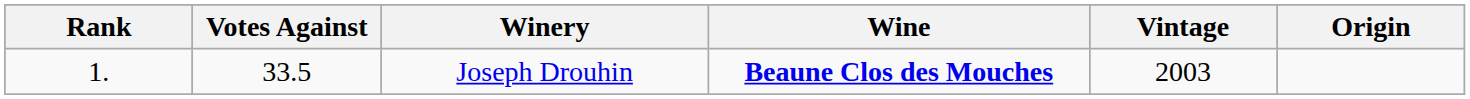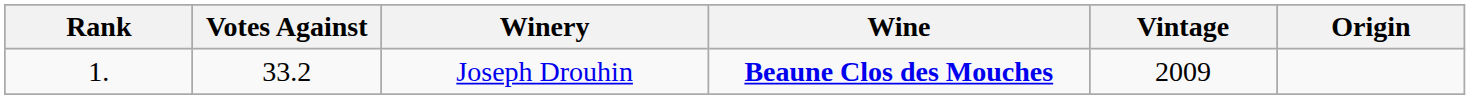Joseph Drouhin | Votes Against: 33.5 -> 33.2
Joseph Drouhin | Vintage: 2003 -> 2009
